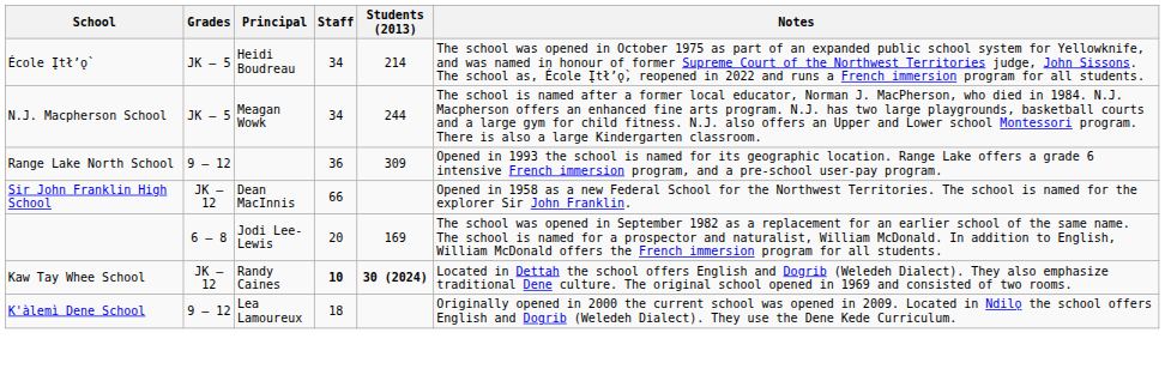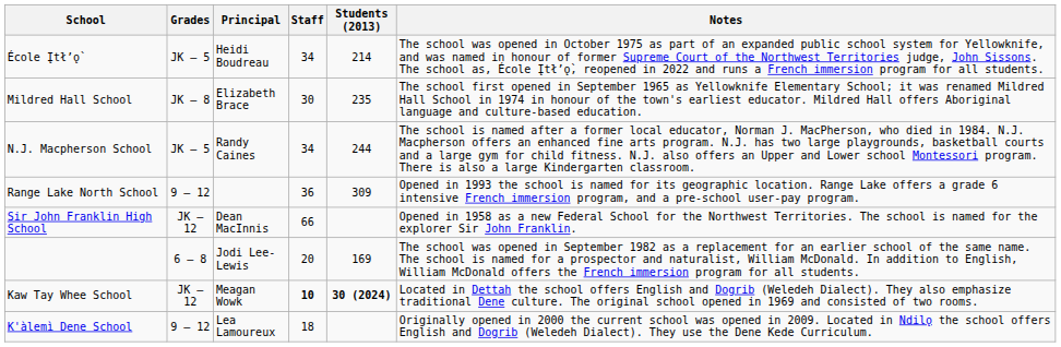+ row: Mildred Hall School | JK – 8 | Elizabeth Brace | 30 | 235 | The school first opened in September 1965 as Yellowknife Elementary School; it was renamed Mildred Hall School in 1974 in honour of the town's earliest educator. Mildred Hall offers Aboriginal language and culture-based education.
N.J. Macpherson School | Principal: Meagan Wowk -> Randy Caines
Kaw Tay Whee School | Principal: Randy Caines -> Meagan Wowk
